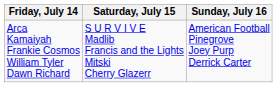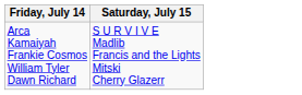- column: Sunday, July 16 | American Football Pinegrove Joey Purp Derrick Carter
